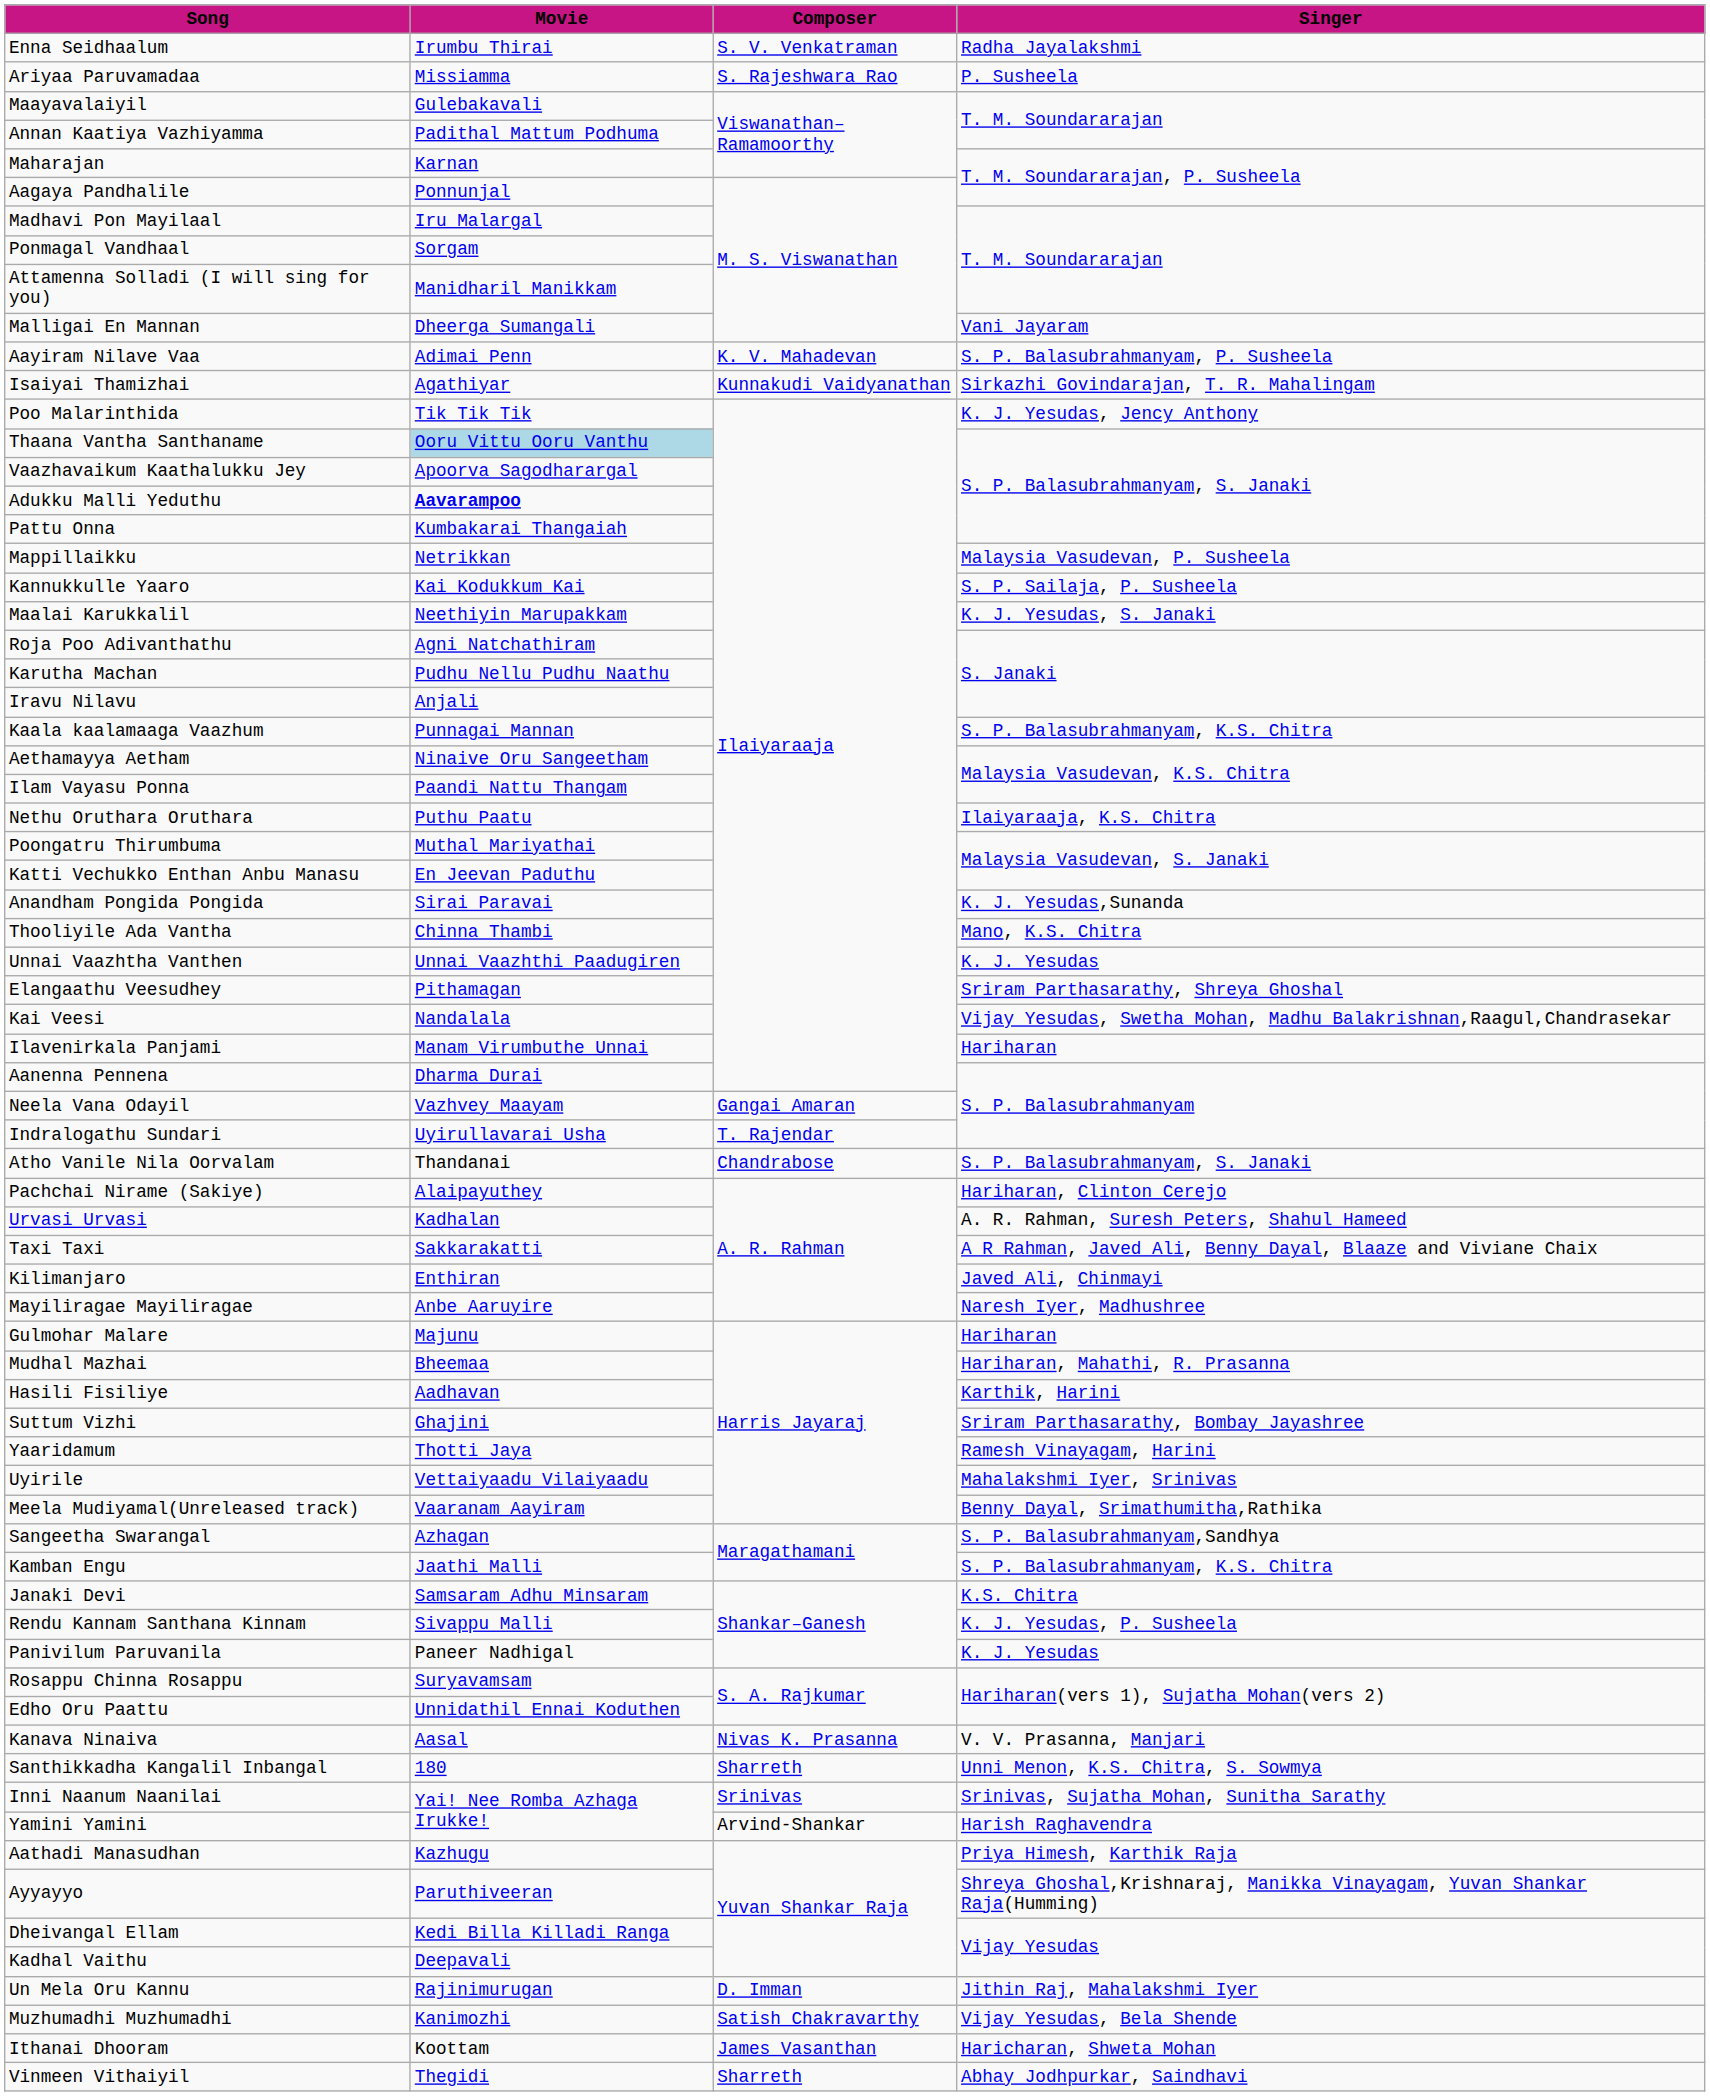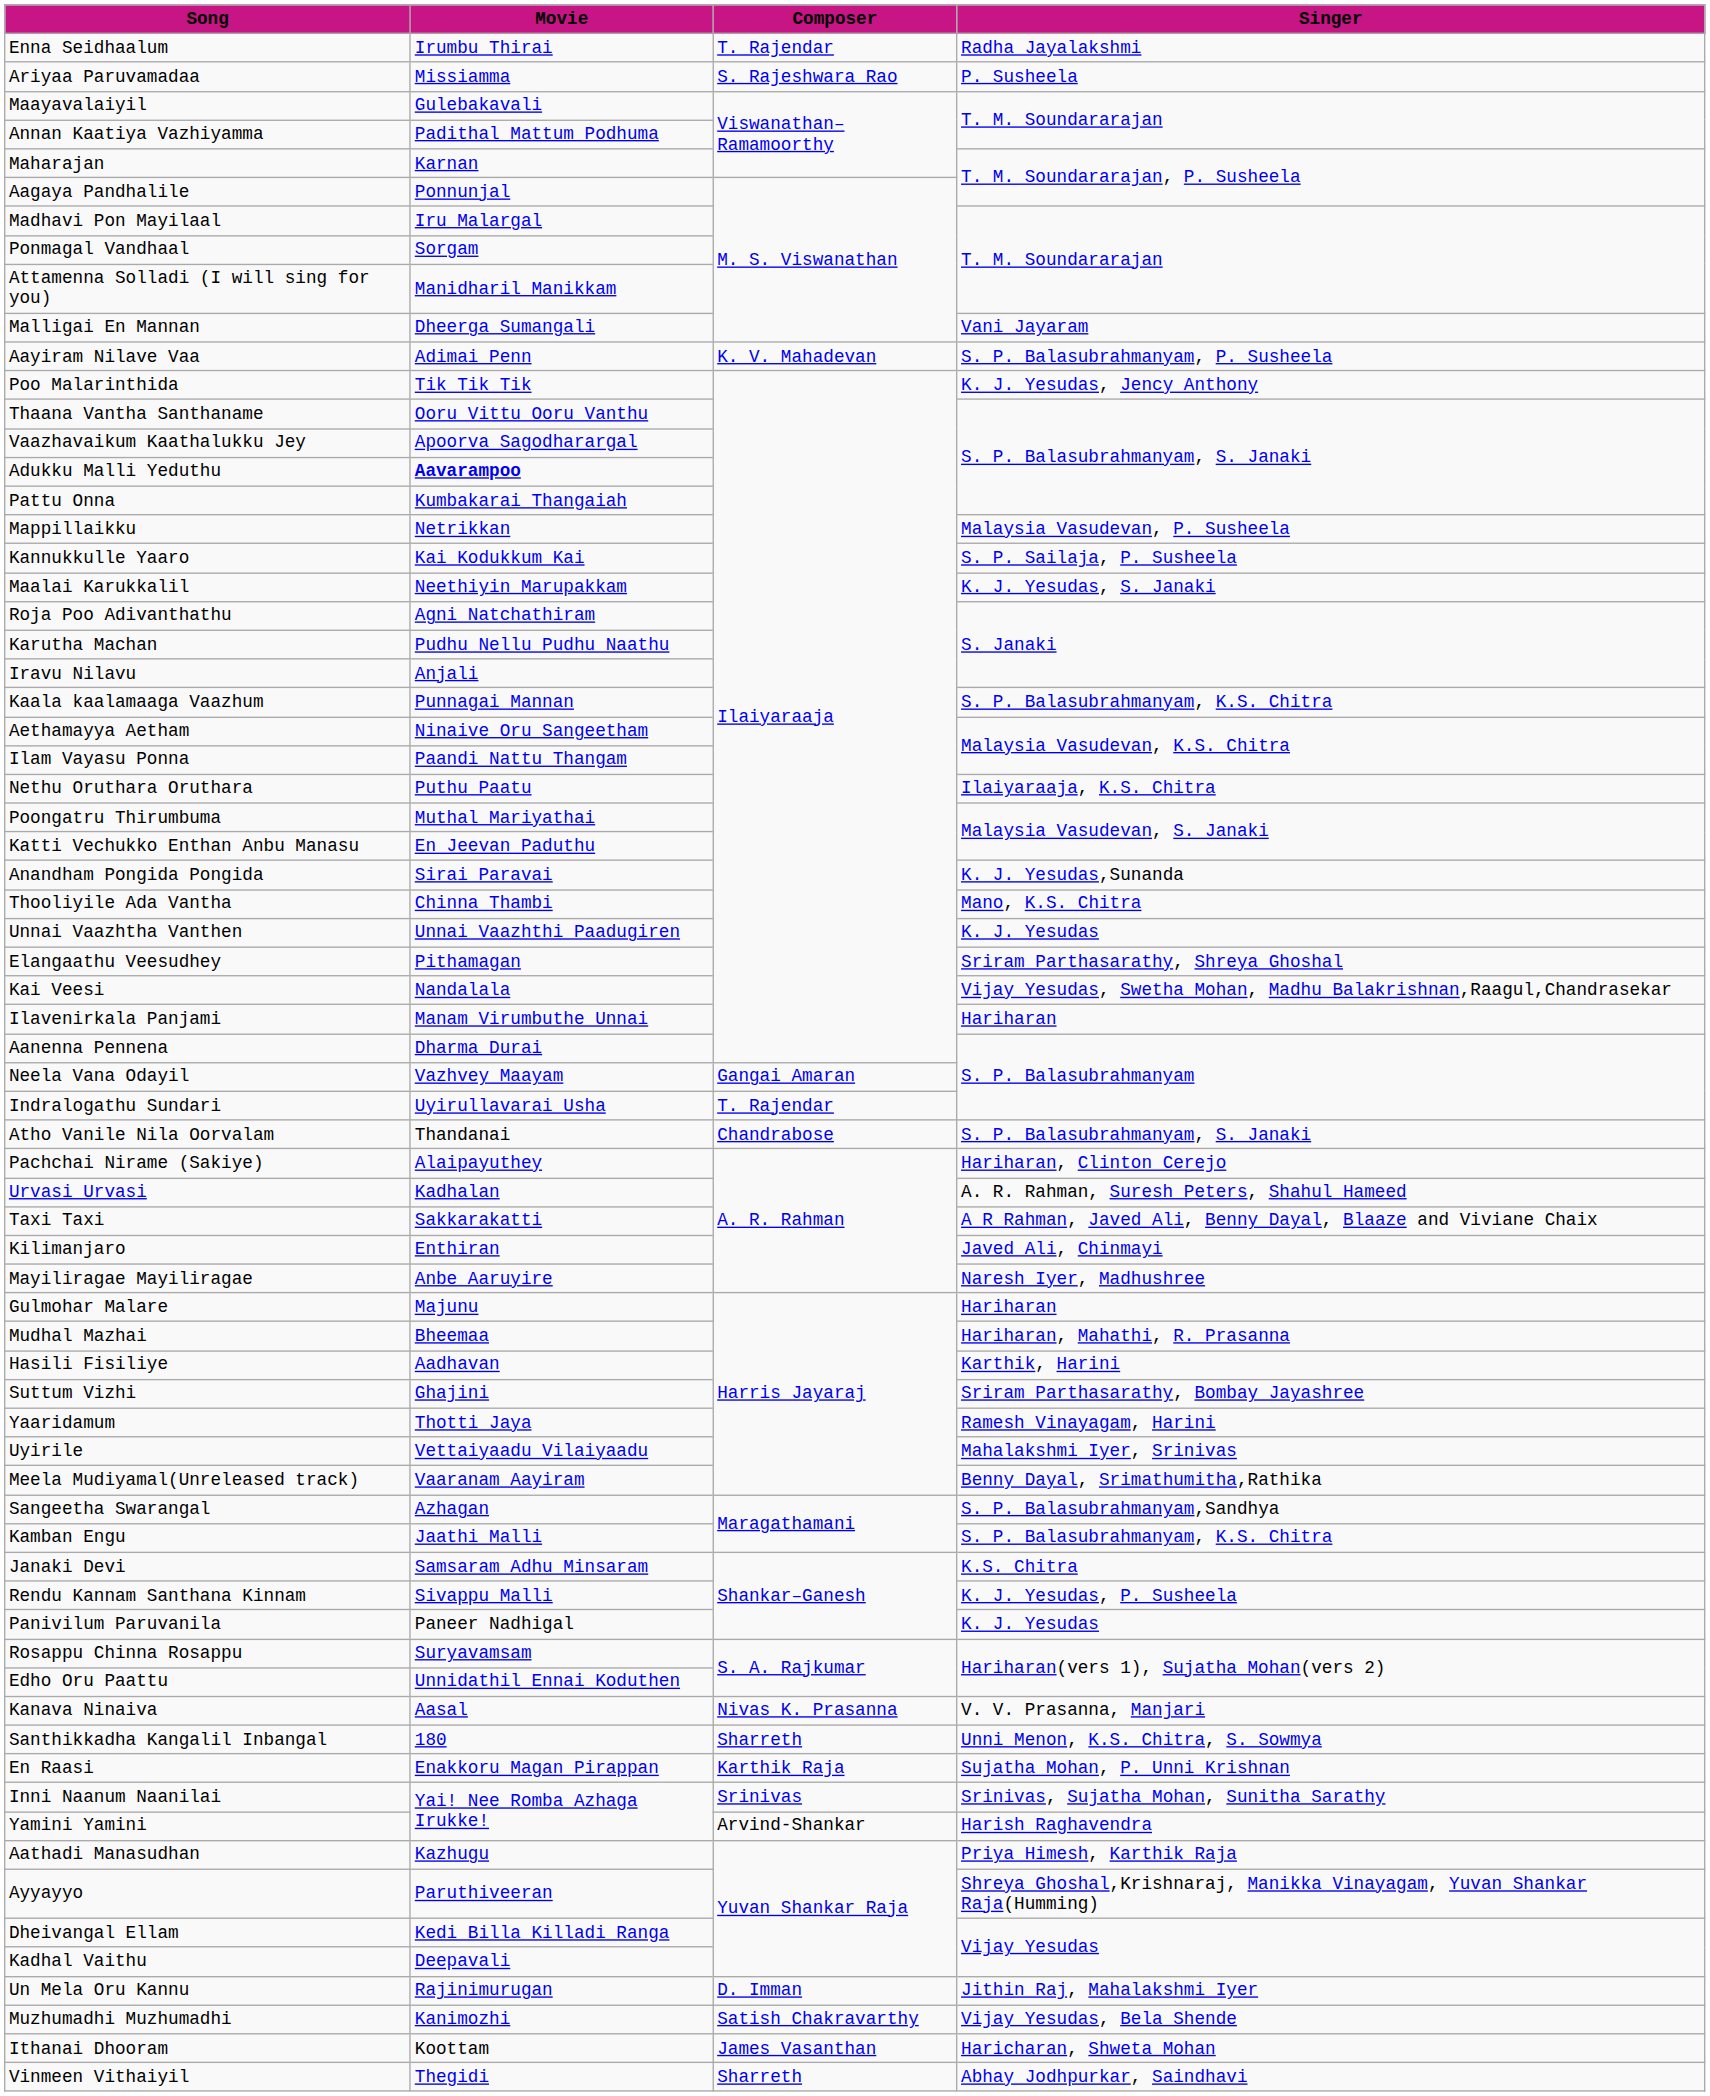Enna Seidhaalum | Composer: S. V. Venkatraman -> T. Rajendar
- row: Isaiyai Thamizhai | Agathiyar | Kunnakudi Vaidyanathan | Sirkazhi Govindarajan, T. R. Mahalingam
Thaana Vantha Santhaname | Movie: lightblue background -> no background
+ row: En Raasi | Enakkoru Magan Pirappan | Karthik Raja | Sujatha Mohan, P. Unni Krishnan
